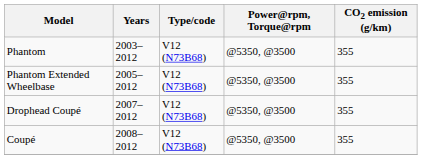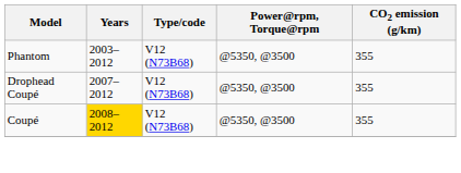- row: Phantom Extended Wheelbase | 2005–2012 | V12 (N73B68) | @5350, @3500 | 355
Coupé | Years: no background -> gold background
